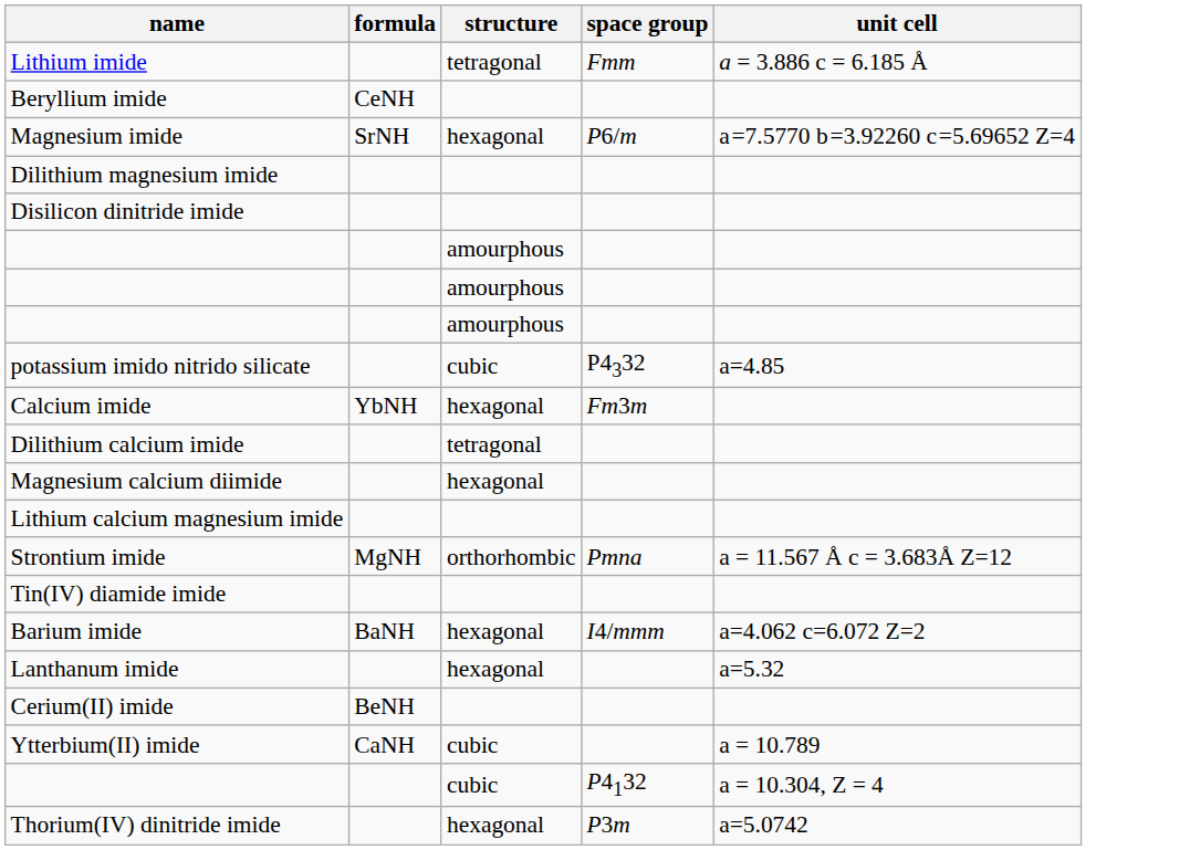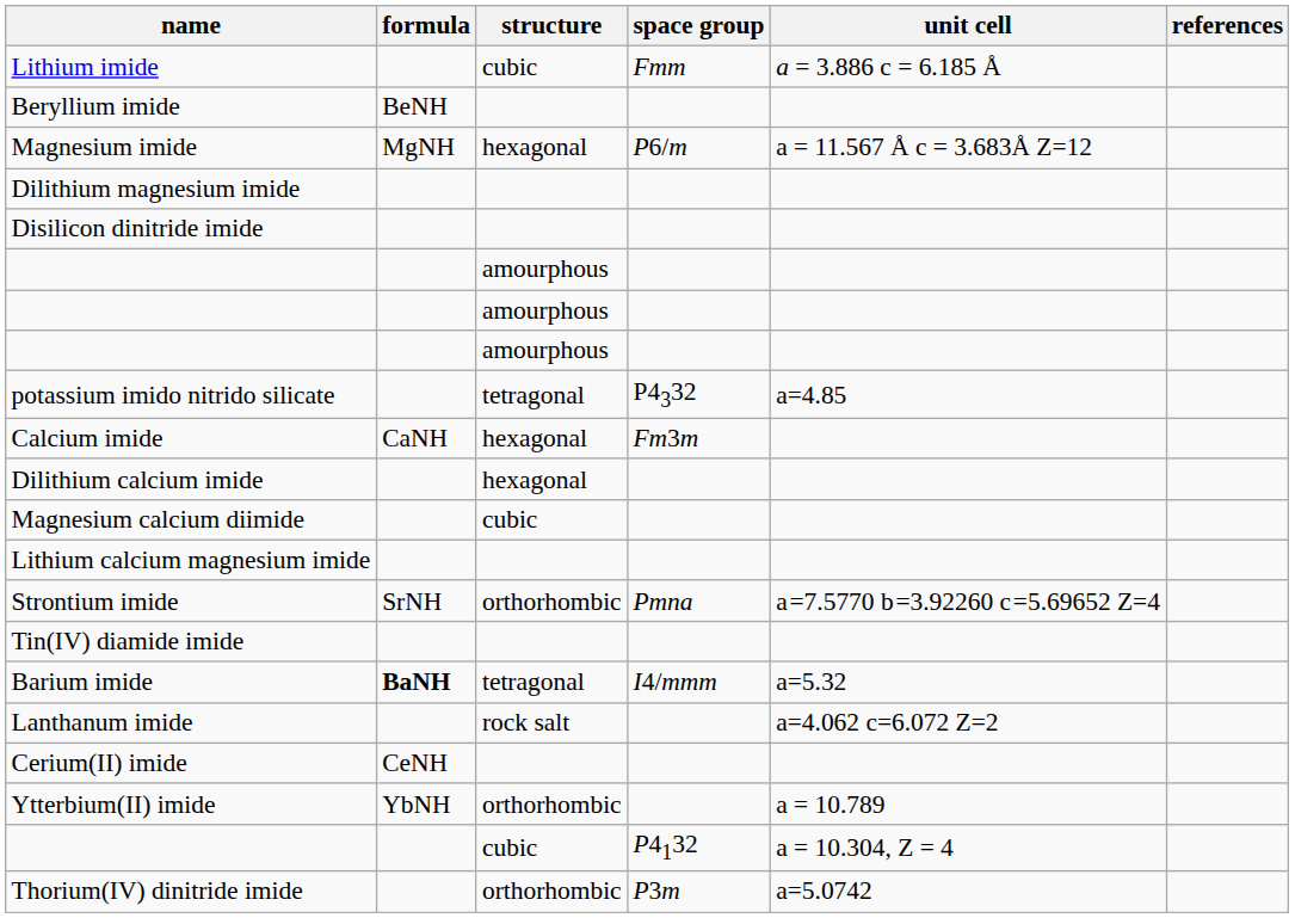+ column: references
Lithium imide | structure: tetragonal -> cubic
Beryllium imide | formula: CeNH -> BeNH
Magnesium imide | formula: SrNH -> MgNH
Magnesium imide | unit cell: a =7.5770 b =3.92260 c =5.69652 Z=4 -> a = 11.567 Å c = 3.683Å Z=12
potassium imido nitrido silicate | structure: cubic -> tetragonal
Calcium imide | formula: YbNH -> CaNH
Dilithium calcium imide | structure: tetragonal -> hexagonal
Magnesium calcium diimide | structure: hexagonal -> cubic
Strontium imide | formula: MgNH -> SrNH
Strontium imide | unit cell: a = 11.567 Å c = 3.683Å Z=12 -> a =7.5770 b =3.92260 c =5.69652 Z=4
Barium imide | formula: normal -> bold
Barium imide | structure: hexagonal -> tetragonal
Barium imide | unit cell: a=4.062 c=6.072 Z=2 -> a=5.32
Lanthanum imide | structure: hexagonal -> rock salt
Lanthanum imide | unit cell: a=5.32 -> a=4.062 c=6.072 Z=2
Cerium(II) imide | formula: BeNH -> CeNH
Ytterbium(II) imide | formula: CaNH -> YbNH
Ytterbium(II) imide | structure: cubic -> orthorhombic
Thorium(IV) dinitride imide | structure: hexagonal -> orthorhombic
